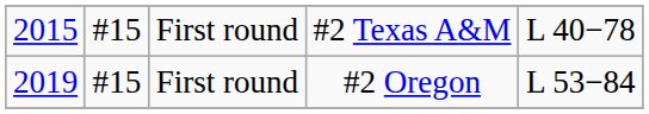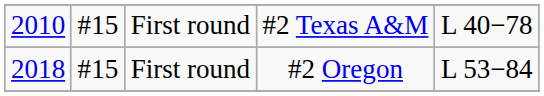#2 Texas A&M | column 1: 2015 -> 2010
#2 Oregon | column 1: 2019 -> 2018
